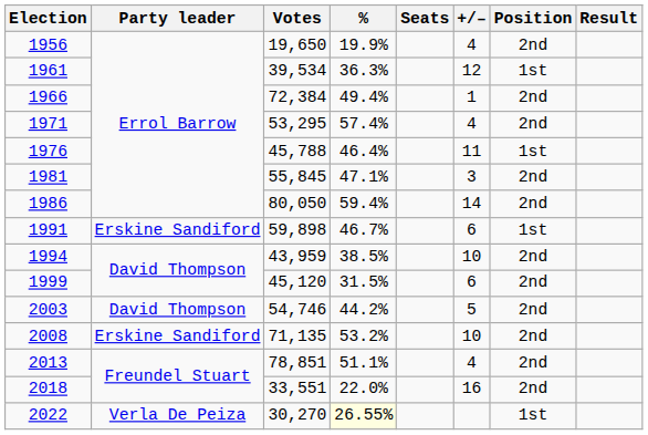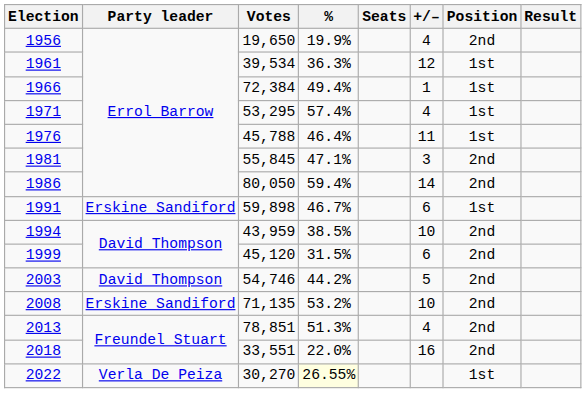1966 | Position: 2nd -> 1st
1971 | Position: 2nd -> 1st
2013 | %: 51.1% -> 51.3%
